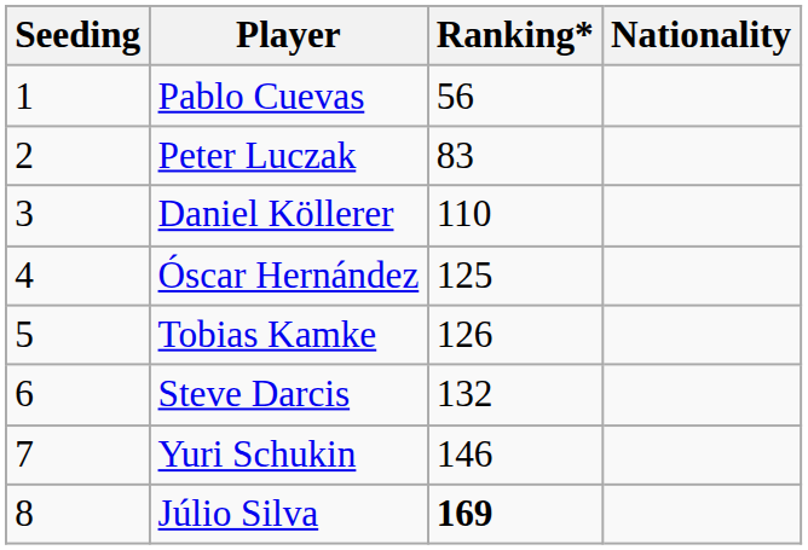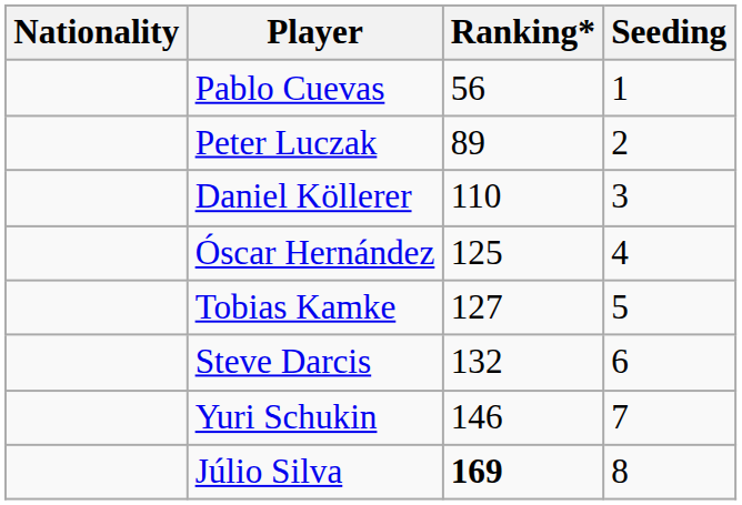columns swapped: Nationality <-> Seeding
Peter Luczak | Ranking*: 83 -> 89
Tobias Kamke | Ranking*: 126 -> 127
